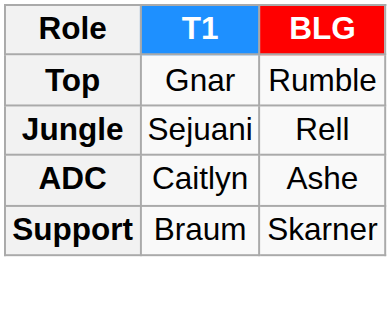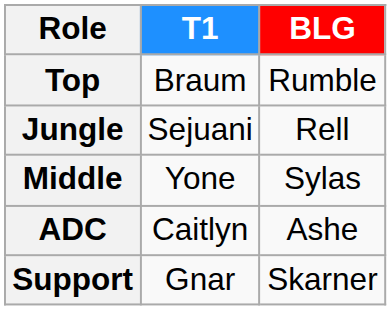Top | T1: Gnar -> Braum
+ row: Middle | Yone | Sylas
Support | T1: Braum -> Gnar
